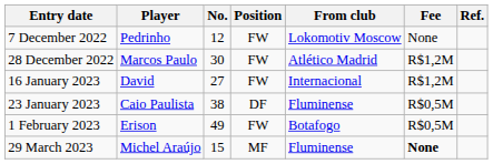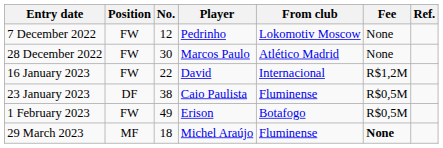columns swapped: Position <-> Player
28 December 2022 | Fee: R$1,2M -> None
16 January 2023 | No.: 27 -> 22
29 March 2023 | No.: 15 -> 18
